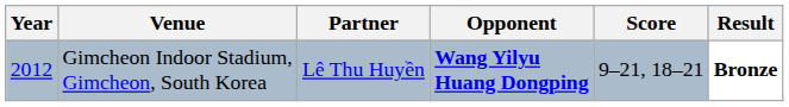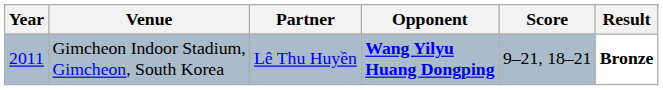Gimcheon Indoor Stadium, Gimcheon, South Korea | Year: 2012 -> 2011
